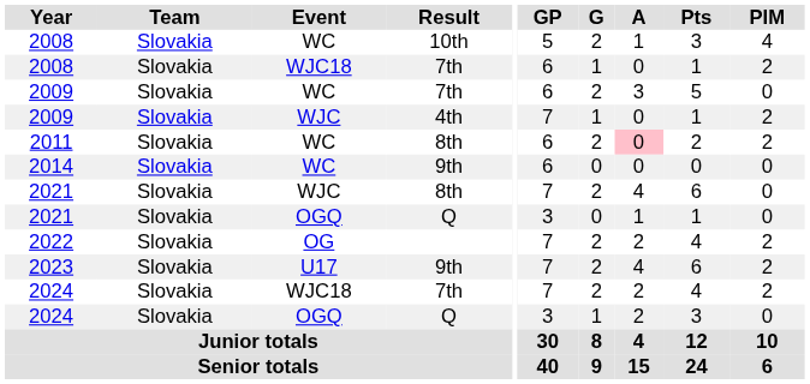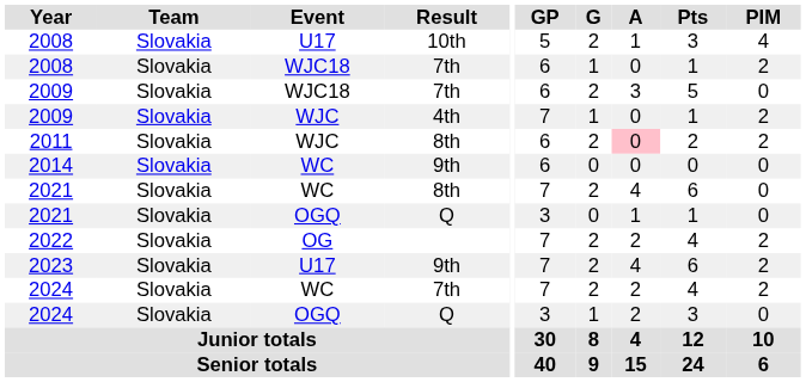2008 / 10th | Event: WC -> U17
2009 / 7th | Event: WC -> WJC18
2011 | Event: WC -> WJC
2021 / 8th | Event: WJC -> WC
2024 / 7th | Event: WJC18 -> WC
